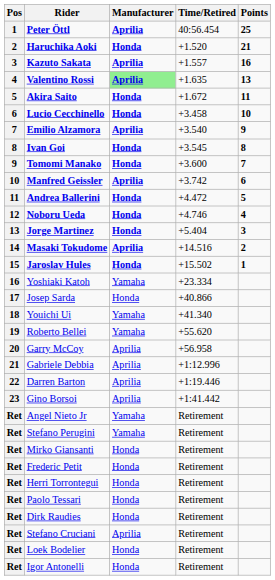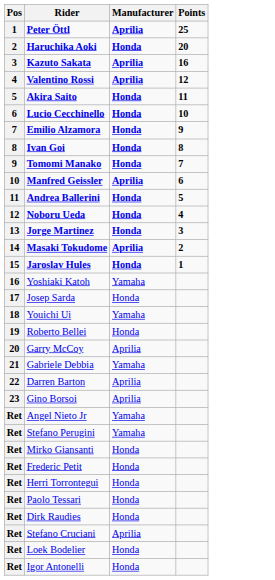- column: Time/Retired | 40:56.454 | +1.520 | +1.557 | +1.635 | +1.672 | +3.458 | +3.540 | +3.545 | +3.600 | +3.742 | +4.472 | +4.746 | +5.404 | +14.516 | +15.502 | +23.334 | +40.866 | +41.340 | +55.620 | +56.958 | +1:12.996 | +1:19.446 | +1:41.442 | Retirement | Retirement | Retirement | Retirement | Retirement | Retirement | Retirement | Retirement | Retirement | Retirement
Haruchika Aoki | Points: 21 -> 20
Valentino Rossi | Manufacturer: lightgreen background -> no background
Valentino Rossi | Points: 13 -> 12
Emilio Alzamora | Manufacturer: Aprilia -> Honda
Roberto Bellei | Manufacturer: Yamaha -> Honda
Gabriele Debbia | Manufacturer: Aprilia -> Yamaha
